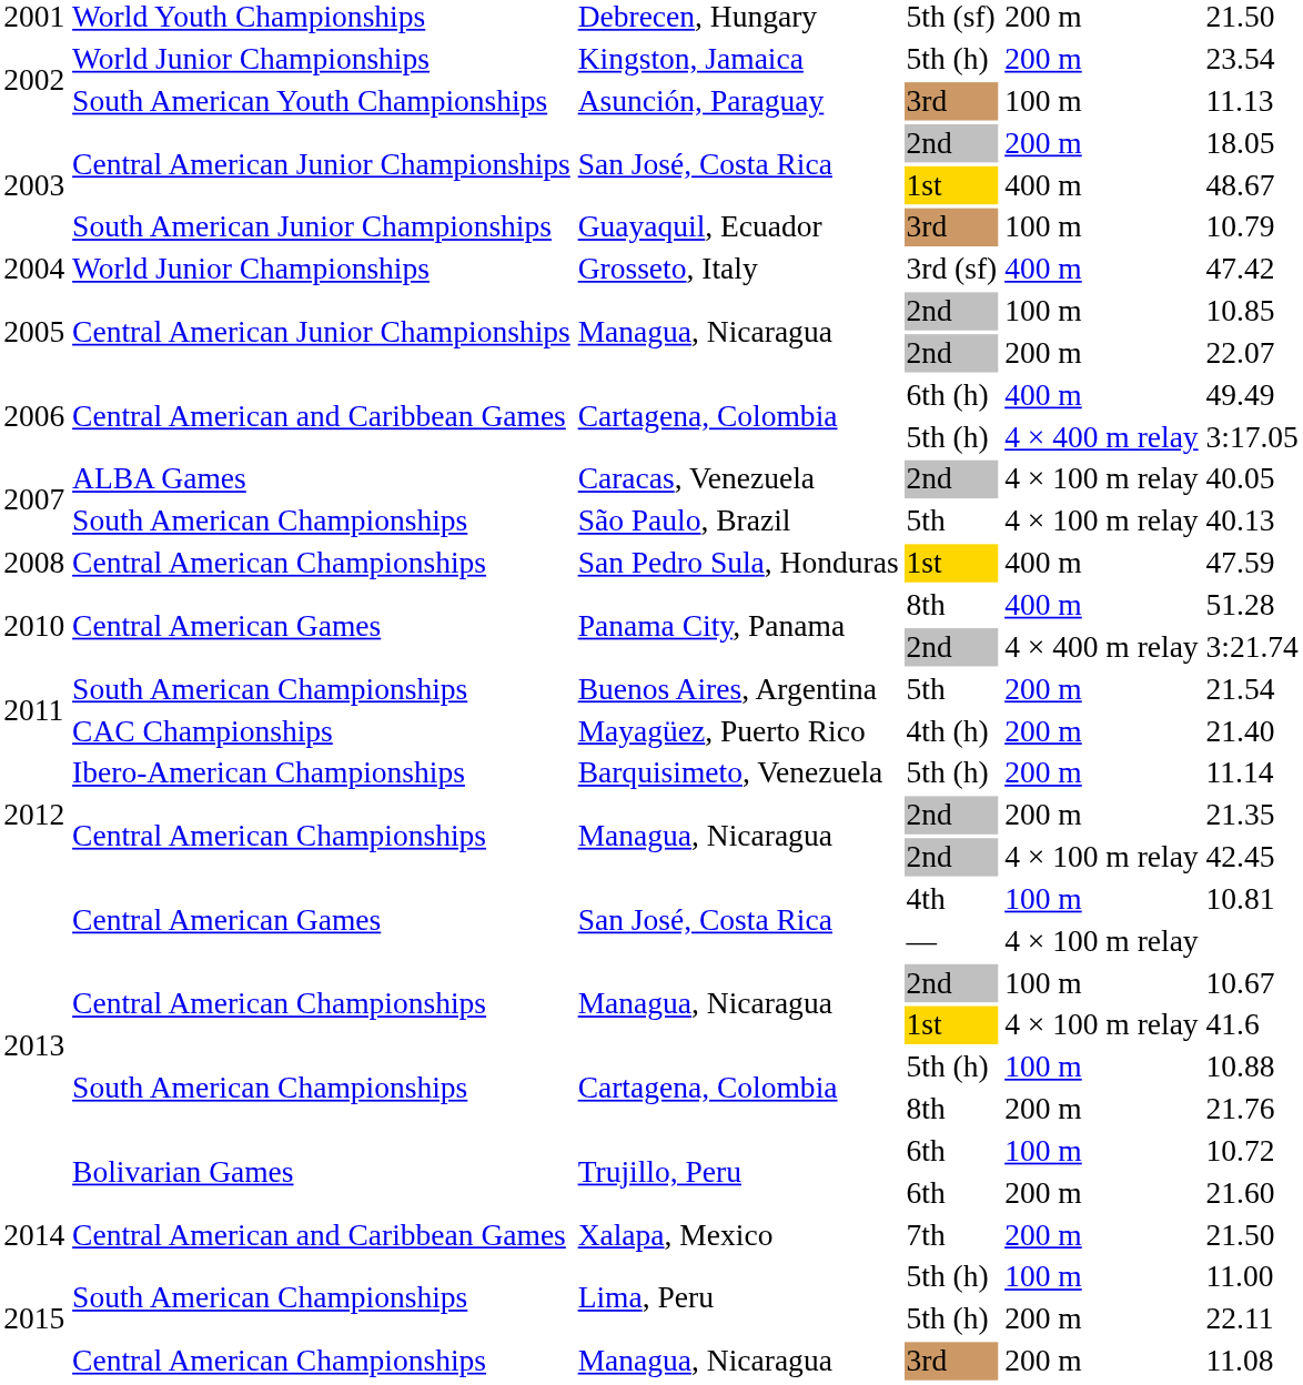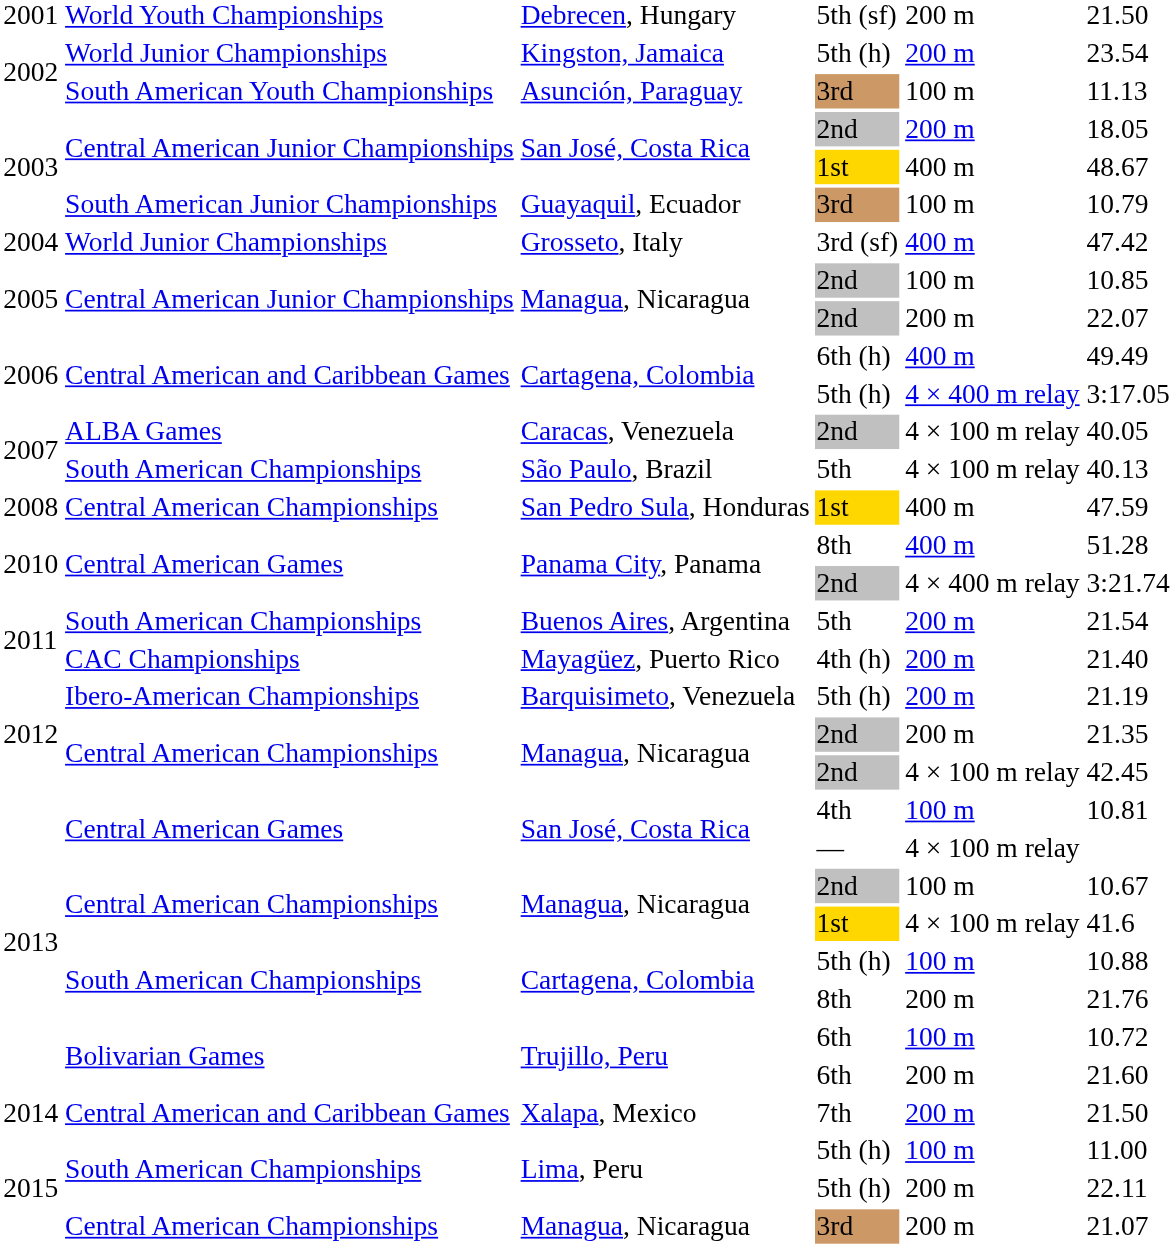Barquisimeto, Venezuela | column 6: 11.14 -> 21.19
Managua, Nicaragua / 3rd | column 6: 11.08 -> 21.07
